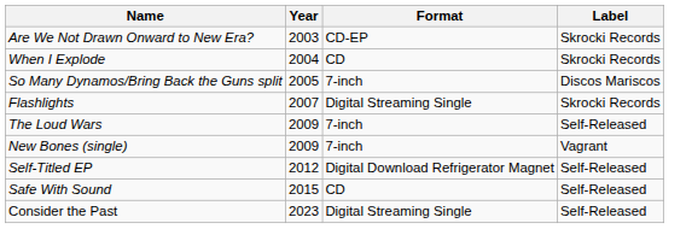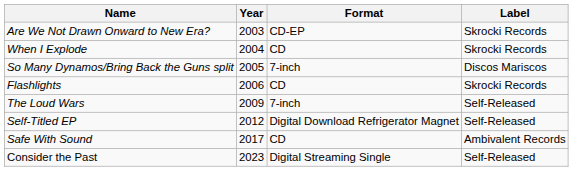Flashlights | Year: 2007 -> 2006
Flashlights | Format: Digital Streaming Single -> CD
- row: New Bones (single) | 2009 | 7-inch | Vagrant
Safe With Sound | Year: 2015 -> 2017
Safe With Sound | Label: Self-Released -> Ambivalent Records
